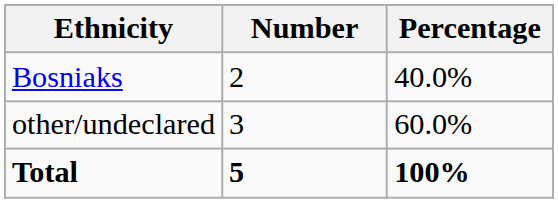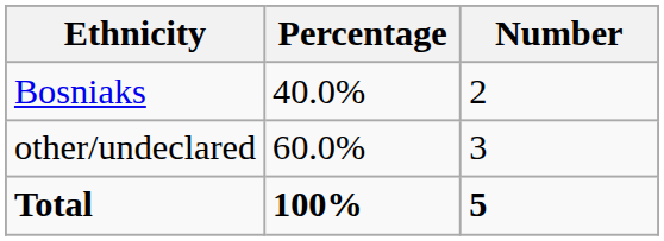columns swapped: Number <-> Percentage
